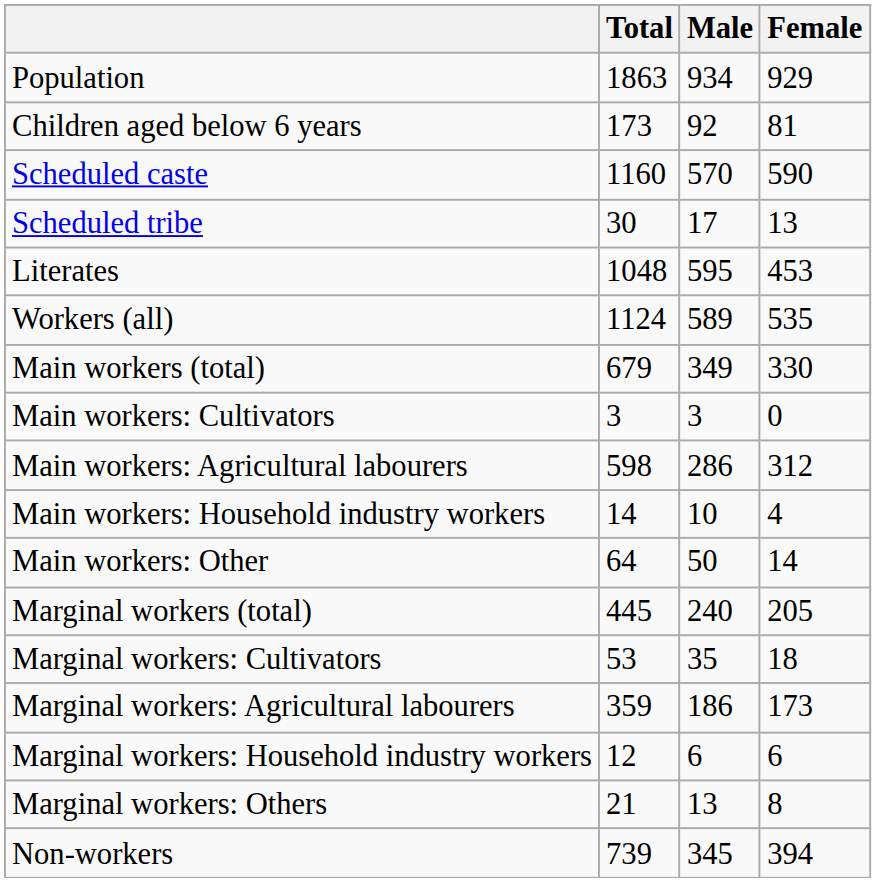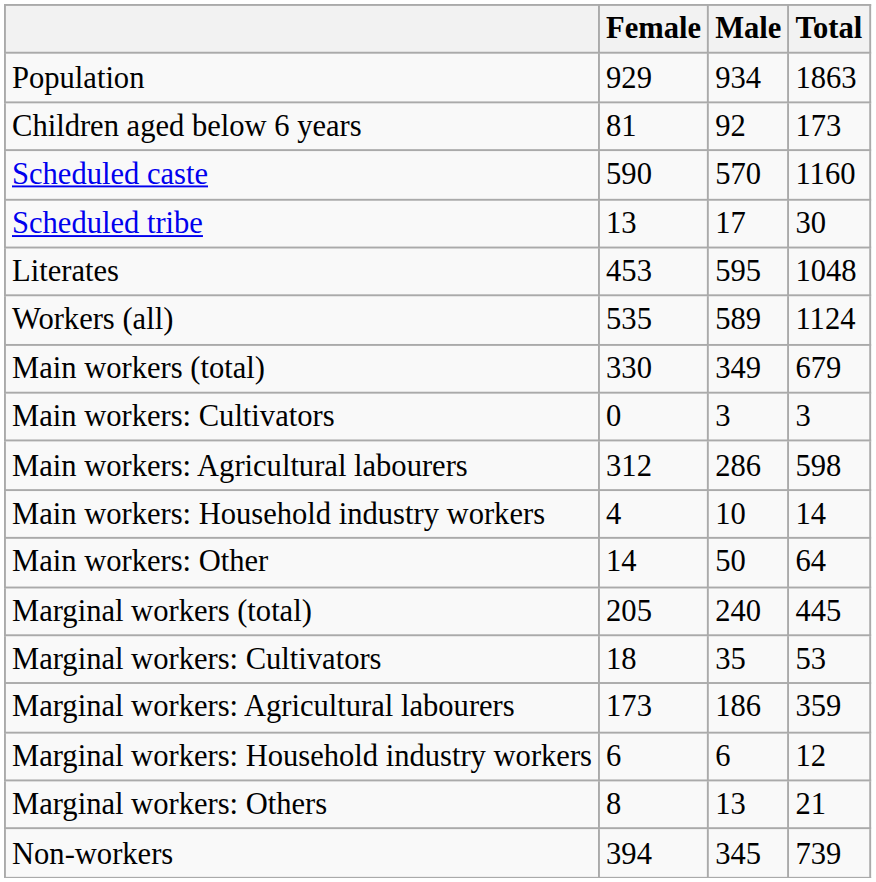columns swapped: Total <-> Female
